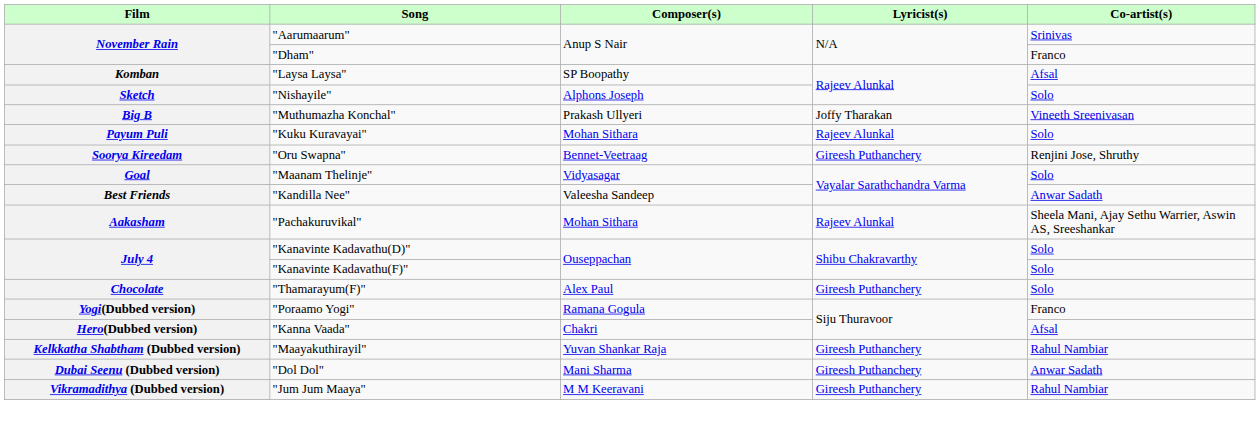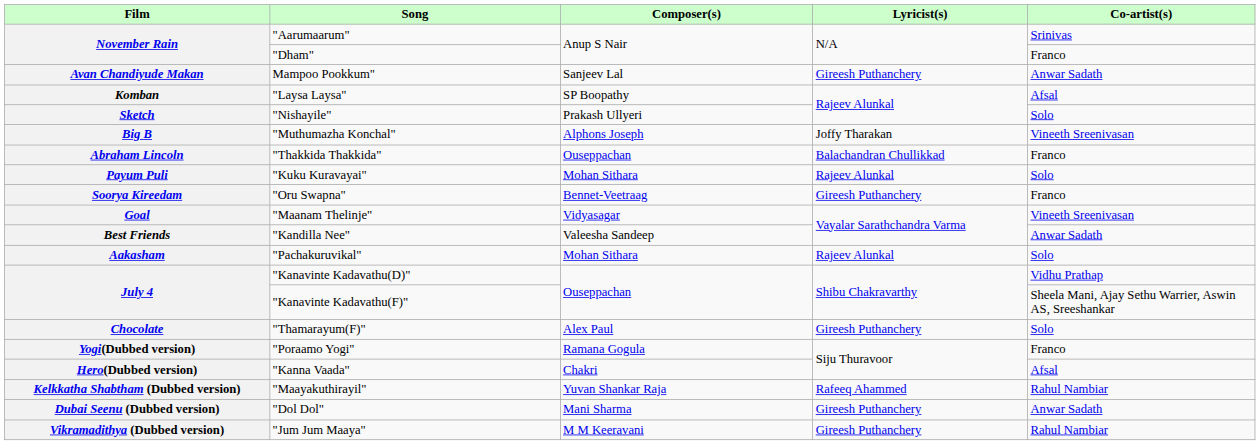+ row: Avan Chandiyude Makan | Mampoo Pookkum" | Sanjeev Lal | Gireesh Puthanchery | Anwar Sadath
Sketch | Composer(s): Alphons Joseph -> Prakash Ullyeri
Big B | Composer(s): Prakash Ullyeri -> Alphons Joseph
+ row: Abraham Lincoln | "Thakkida Thakkida" | Ouseppachan | Balachandran Chullikkad | Franco
Soorya Kireedam | Co-artist(s): Renjini Jose, Shruthy -> Franco
Goal | Co-artist(s): Solo -> Vineeth Sreenivasan
Aakasham | Co-artist(s): Sheela Mani, Ajay Sethu Warrier, Aswin AS, Sreeshankar -> Solo
July 4 / "Kanavinte Kadavathu(D)" | Co-artist(s): Solo -> Vidhu Prathap
July 4 / "Kanavinte Kadavathu(F)" | Co-artist(s): Solo -> Sheela Mani, Ajay Sethu Warrier, Aswin AS, Sreeshankar
Kelkkatha Shabtham (Dubbed version) | Lyricist(s): Gireesh Puthanchery -> Rafeeq Ahammed
